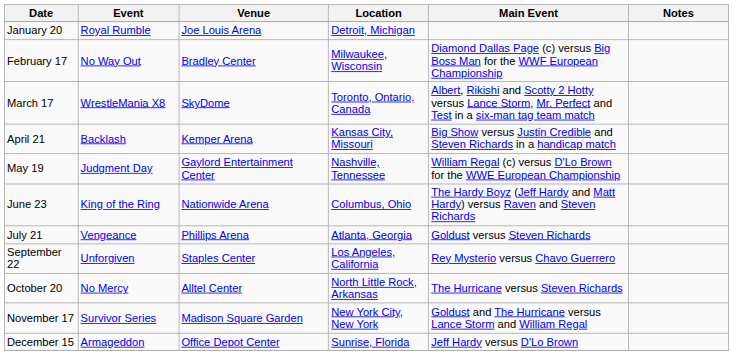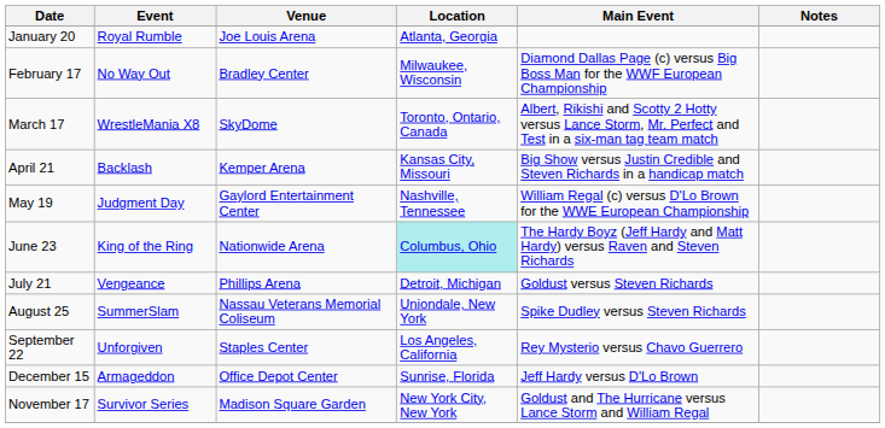January 20 | Location: Detroit, Michigan -> Atlanta, Georgia
June 23 | Location: no background -> paleturquoise background
July 21 | Location: Atlanta, Georgia -> Detroit, Michigan
+ row: August 25 | SummerSlam | Nassau Veterans Memorial Coliseum | Uniondale, New York | Spike Dudley versus Steven Richards
- row: October 20 | No Mercy | Alltel Center | North Little Rock, Arkansas | The Hurricane versus Steven Richards
rows swapped: November 17 <-> December 15
